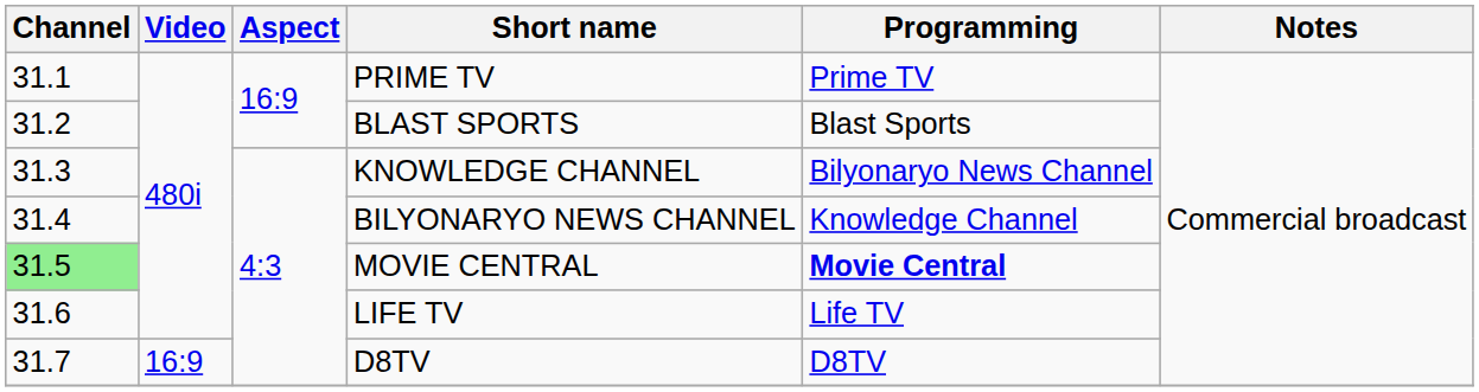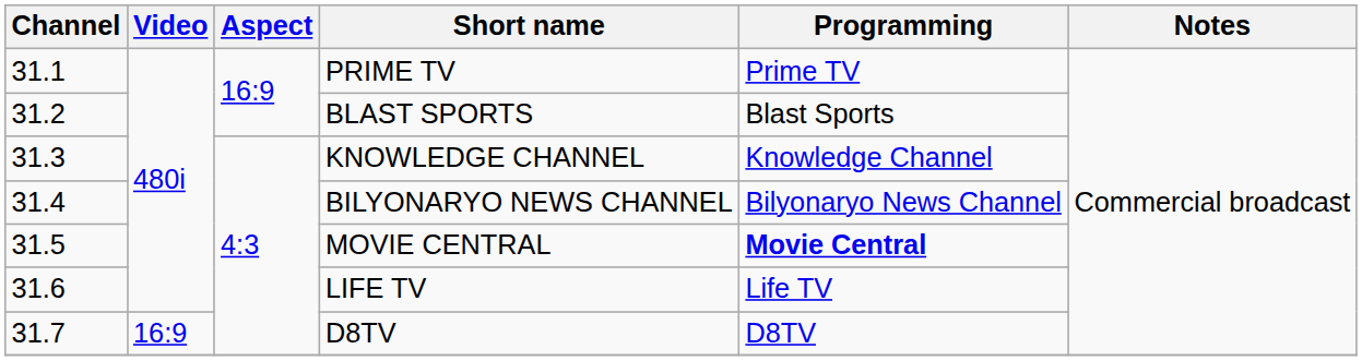KNOWLEDGE CHANNEL | Programming: Bilyonaryo News Channel -> Knowledge Channel
BILYONARYO NEWS CHANNEL | Programming: Knowledge Channel -> Bilyonaryo News Channel
MOVIE CENTRAL | Channel: lightgreen background -> no background
